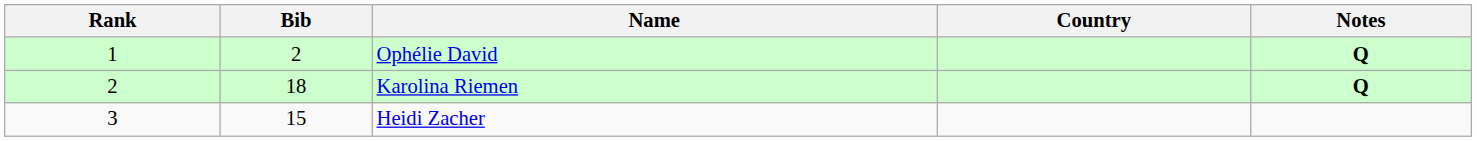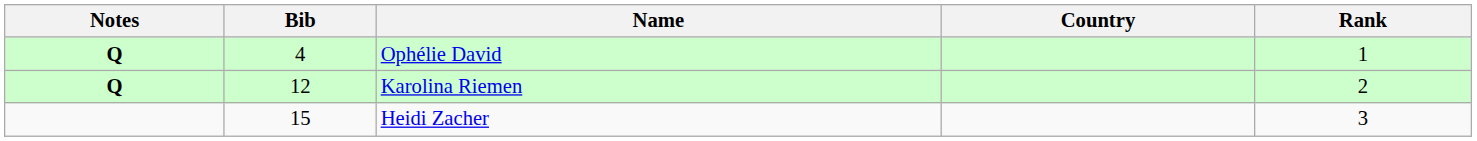columns swapped: Rank <-> Notes
Ophélie David | Bib: 2 -> 4
Karolina Riemen | Bib: 18 -> 12
